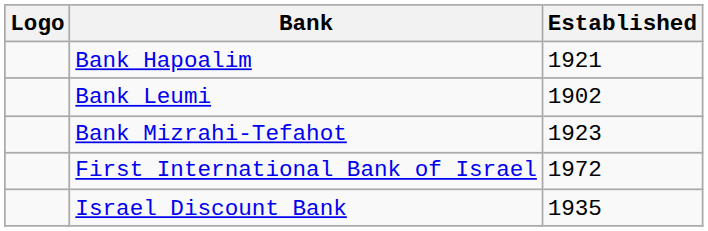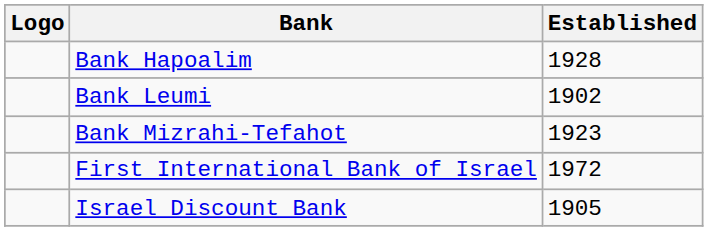Bank Hapoalim | Established: 1921 -> 1928
Israel Discount Bank | Established: 1935 -> 1905
